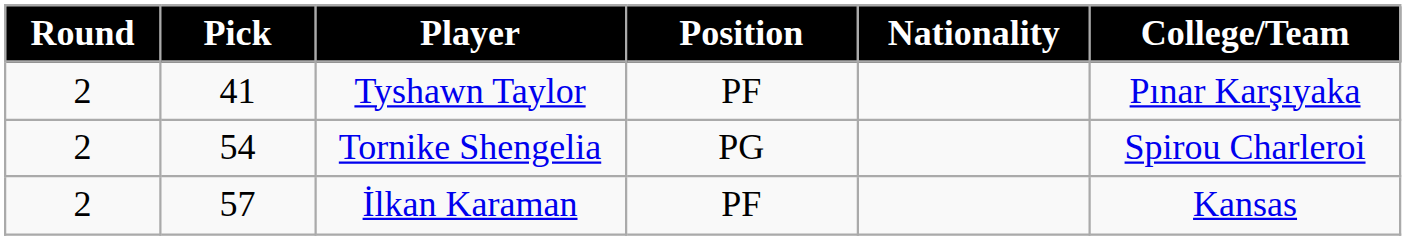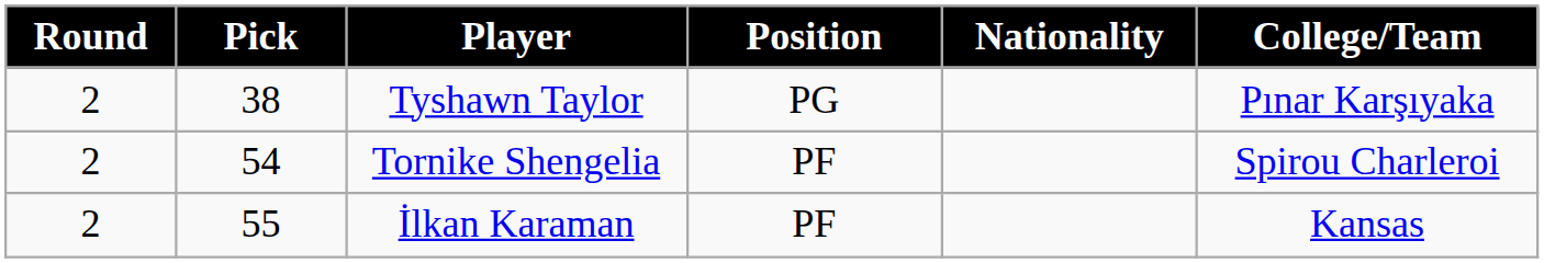Tyshawn Taylor | Pick: 41 -> 38
Tyshawn Taylor | Position: PF -> PG
Tornike Shengelia | Position: PG -> PF
İlkan Karaman | Pick: 57 -> 55
